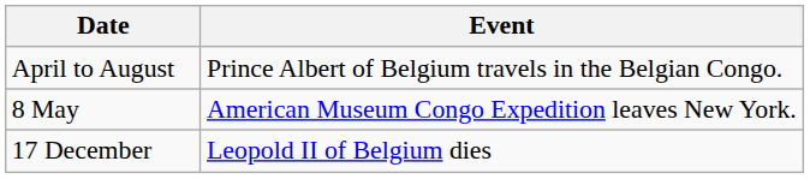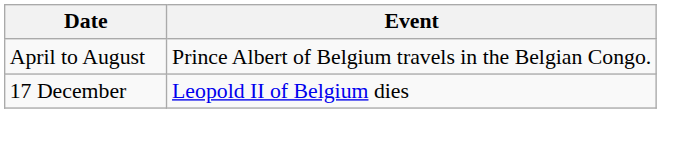- row: 8 May | American Museum Congo Expedition leaves New York.
